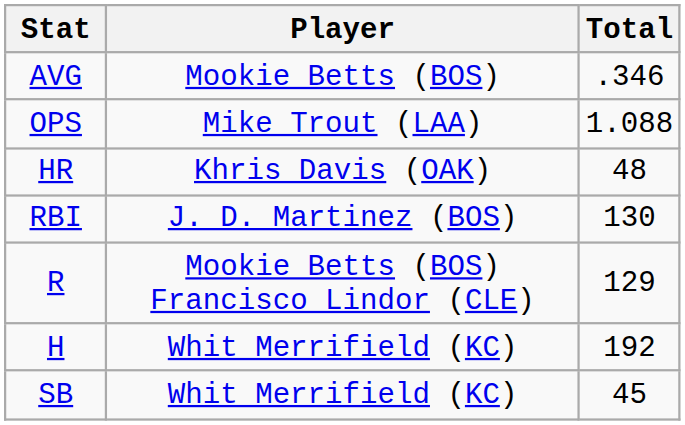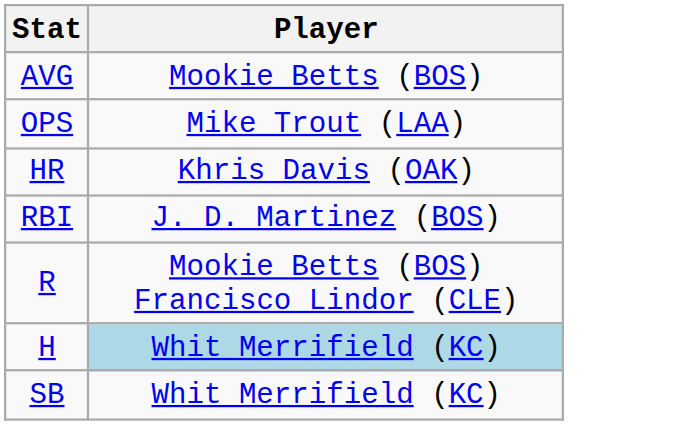- column: Total | .346 | 1.088 | 48 | 130 | 129 | 192 | 45
H | Player: no background -> lightblue background
